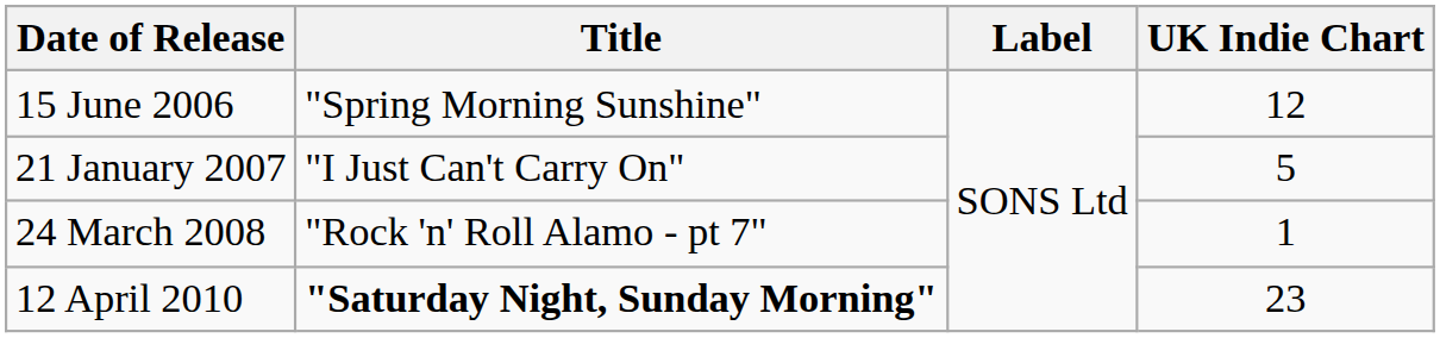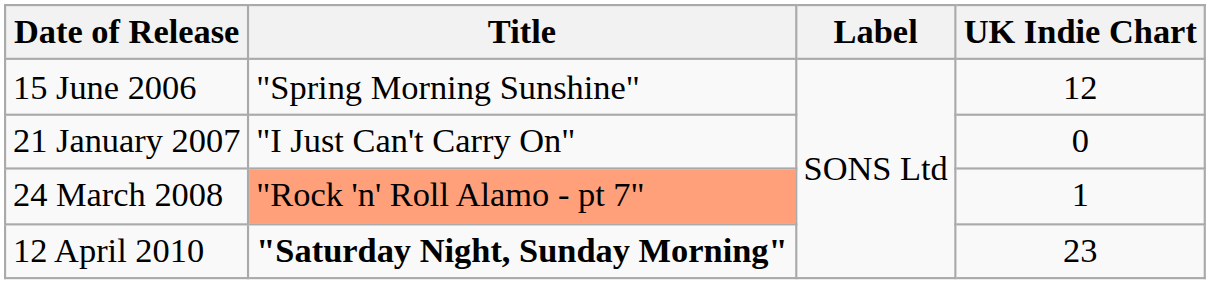21 January 2007 | UK Indie Chart: 5 -> 0
24 March 2008 | Title: no background -> lightsalmon background
